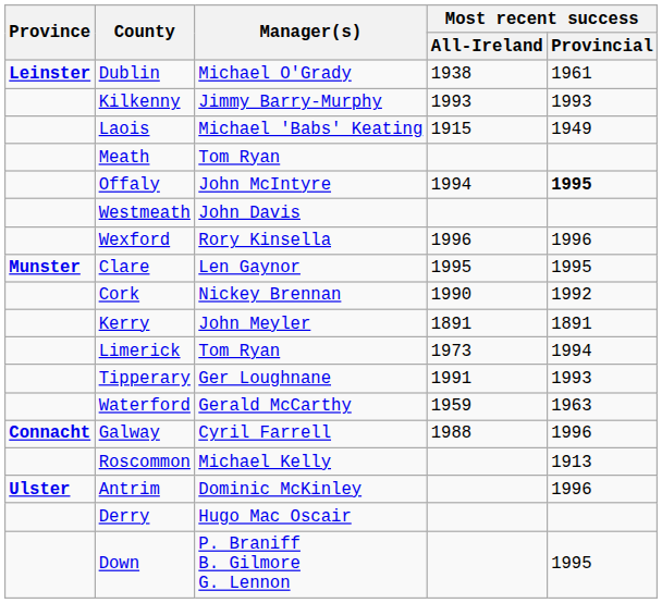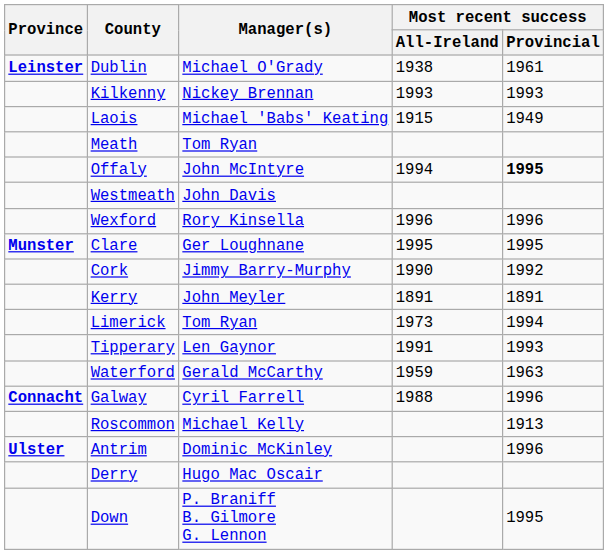Kilkenny | Manager(s): Jimmy Barry-Murphy -> Nickey Brennan
Clare | Manager(s): Len Gaynor -> Ger Loughnane
Cork | Manager(s): Nickey Brennan -> Jimmy Barry-Murphy
Tipperary | Manager(s): Ger Loughnane -> Len Gaynor
